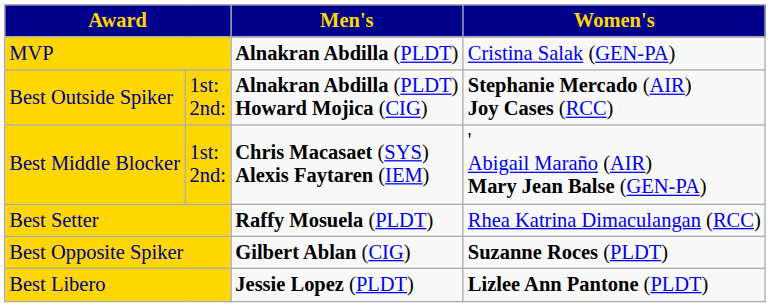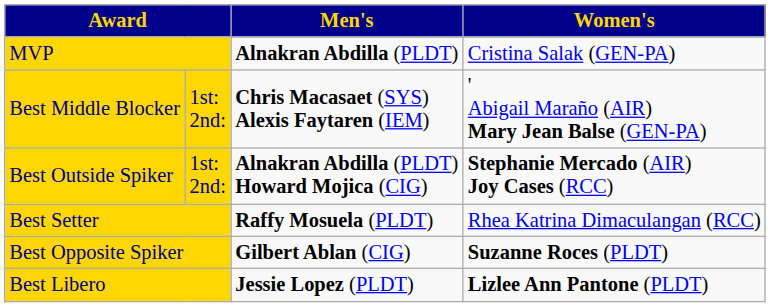rows swapped: Best Outside Spiker <-> Best Middle Blocker
